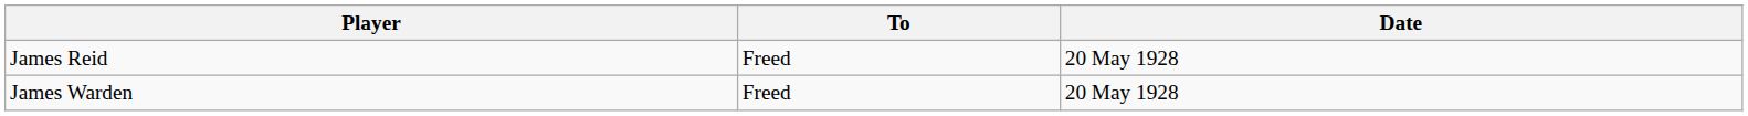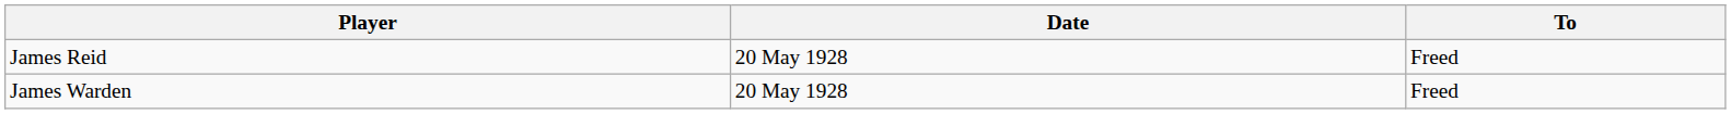columns swapped: To <-> Date
